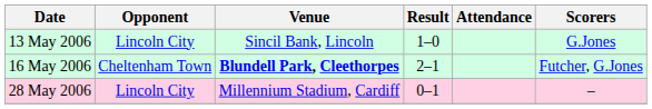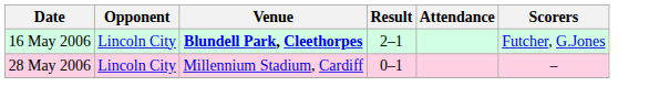- row: 13 May 2006 | Lincoln City | Sincil Bank, Lincoln | 1–0 | G.Jones
16 May 2006 | Opponent: Cheltenham Town -> Lincoln City
